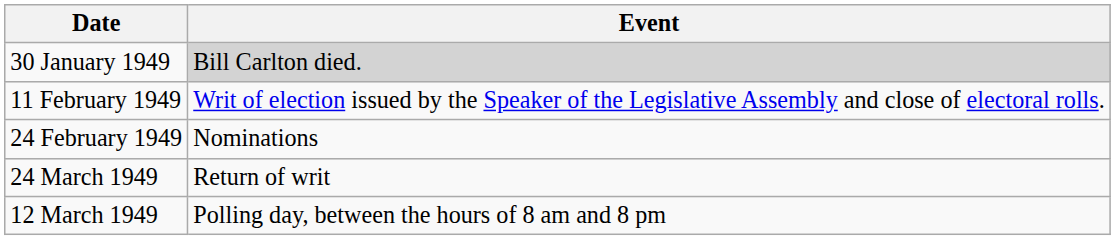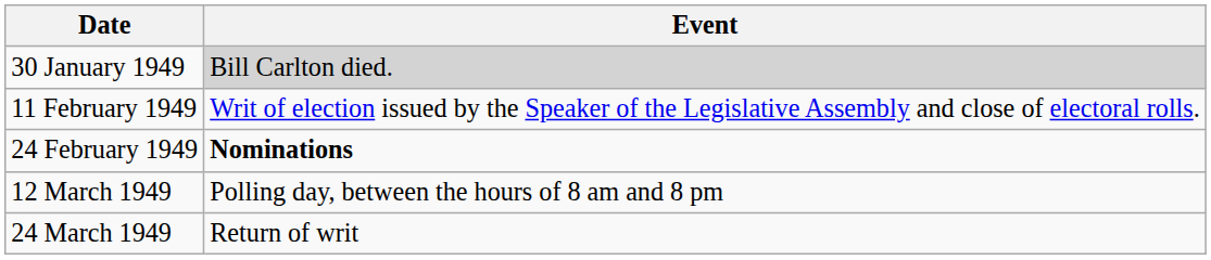24 February 1949 | Event: normal -> bold
rows swapped: 12 March 1949 <-> 24 March 1949
